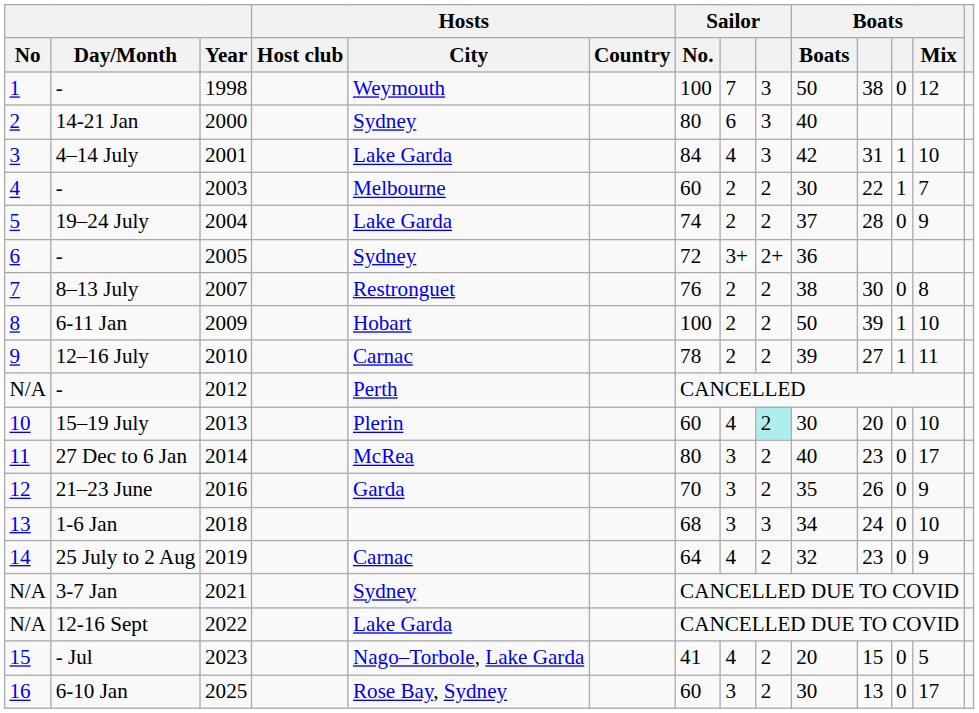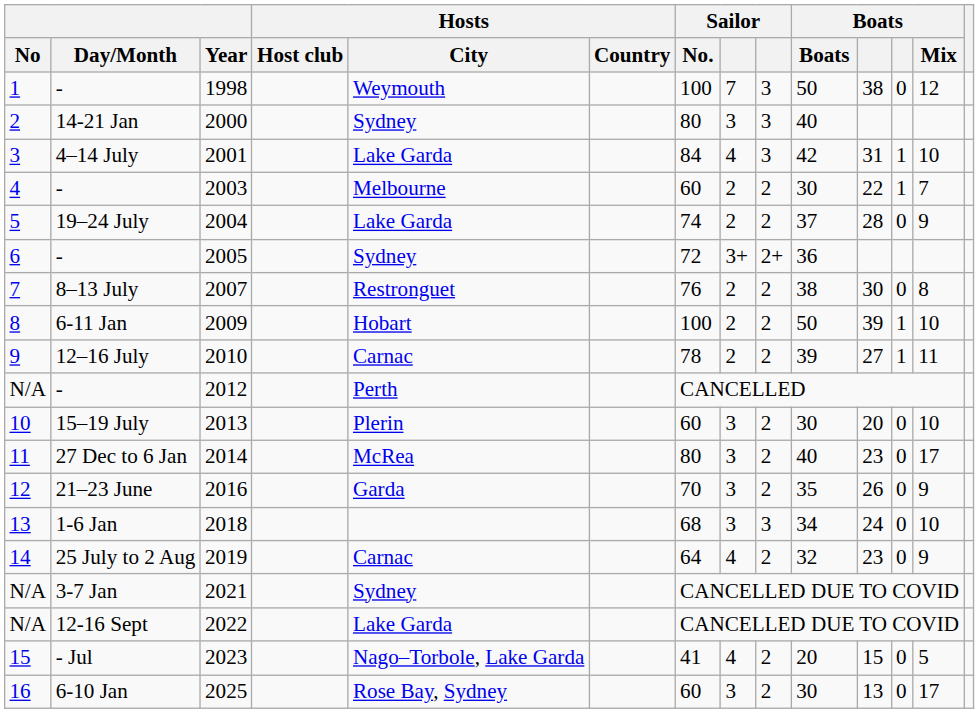2000 | column 8: 6 -> 3
2013 | column 8: 4 -> 3
2013 | column 9: paleturquoise background -> no background
